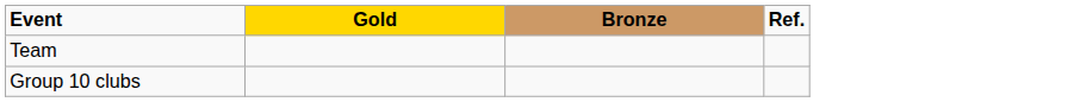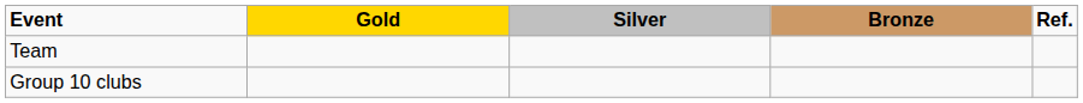+ column: Silver
